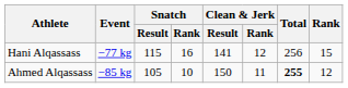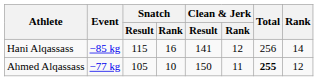Hani Alqassass | Event: −77 kg -> −85 kg
Hani Alqassass | Rank: 15 -> 14
Ahmed Alqassass | Event: −85 kg -> −77 kg
